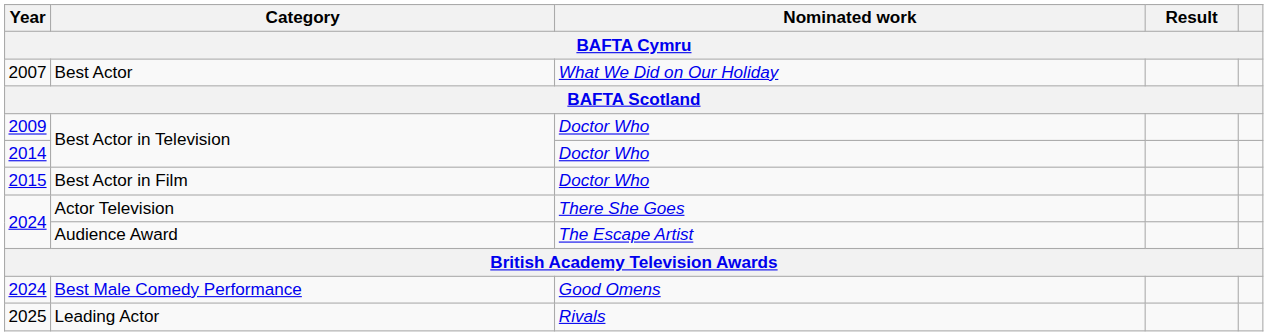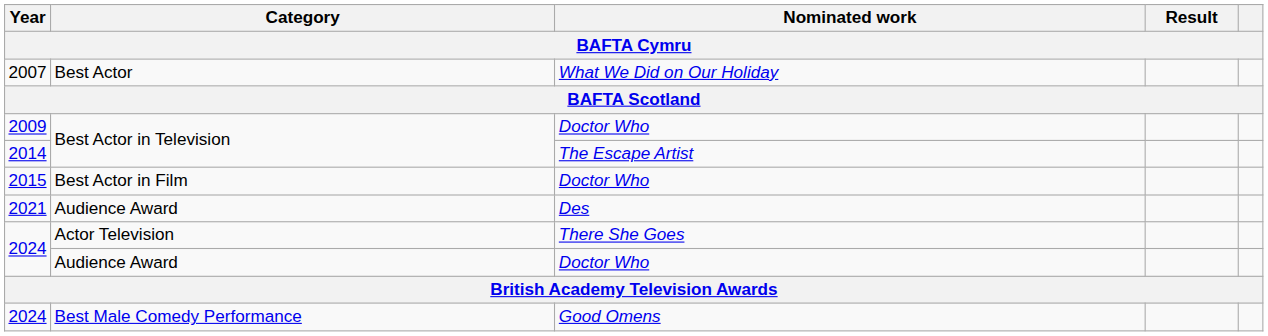2014 | Nominated work: Doctor Who -> The Escape Artist
+ row: 2021 | Audience Award | Des
2024 / Audience Award | Nominated work: The Escape Artist -> Doctor Who
- row: 2025 | Leading Actor | Rivals
